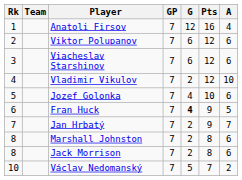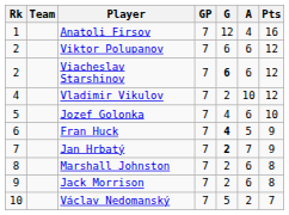columns swapped: A <-> Pts
Viacheslav Starshinov | Rk: 3 -> 2
Viacheslav Starshinov | G: normal -> bold
Jan Hrbatý | G: normal -> bold
Jack Morrison | Rk: 8 -> 9
